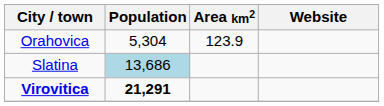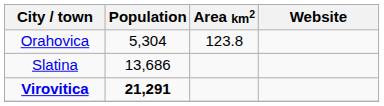Orahovica | Area km2: 123.9 -> 123.8
Slatina | Population: lightblue background -> no background
